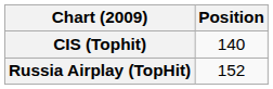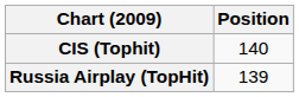Russia Airplay (TopHit) | Position: 152 -> 139
